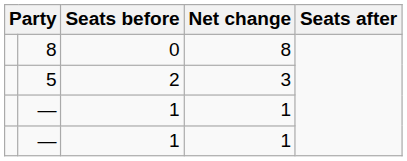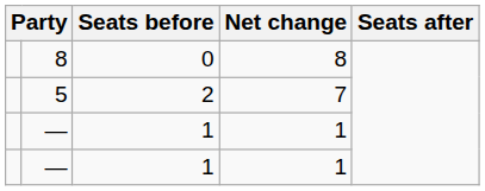5 | Net change: 3 -> 7
